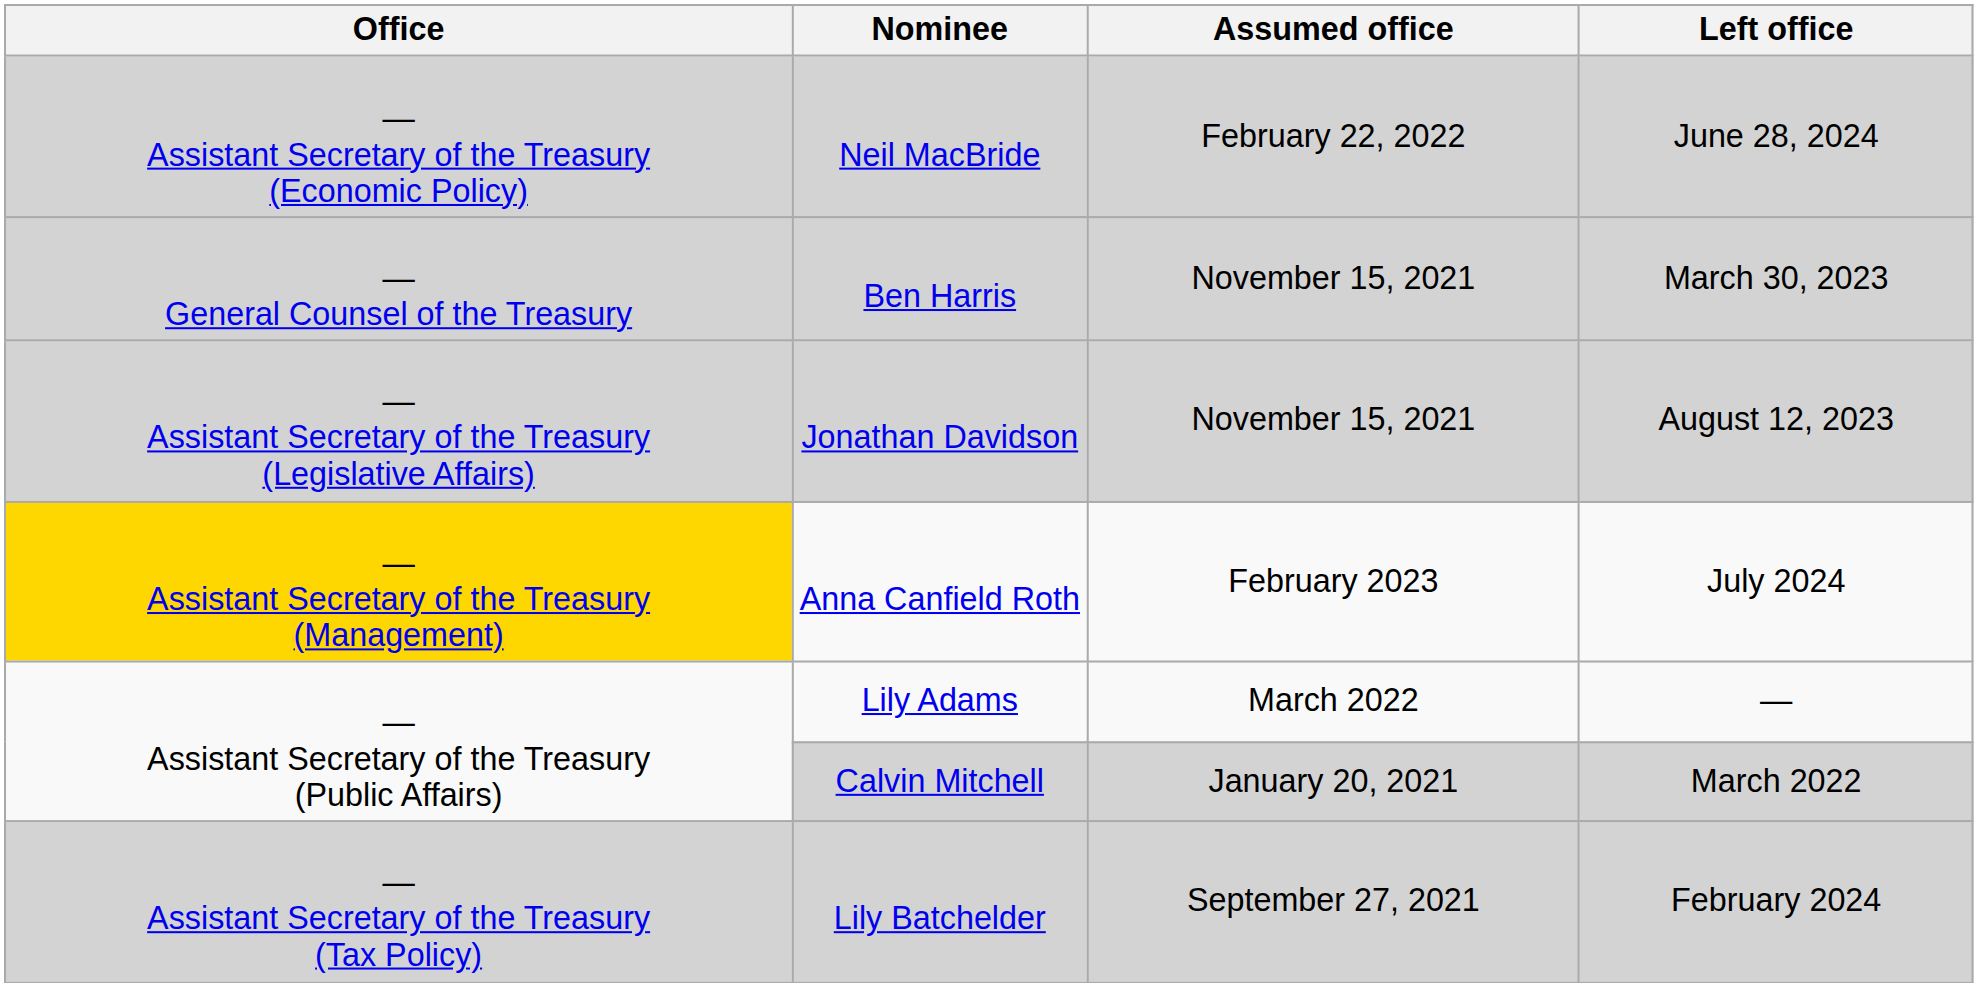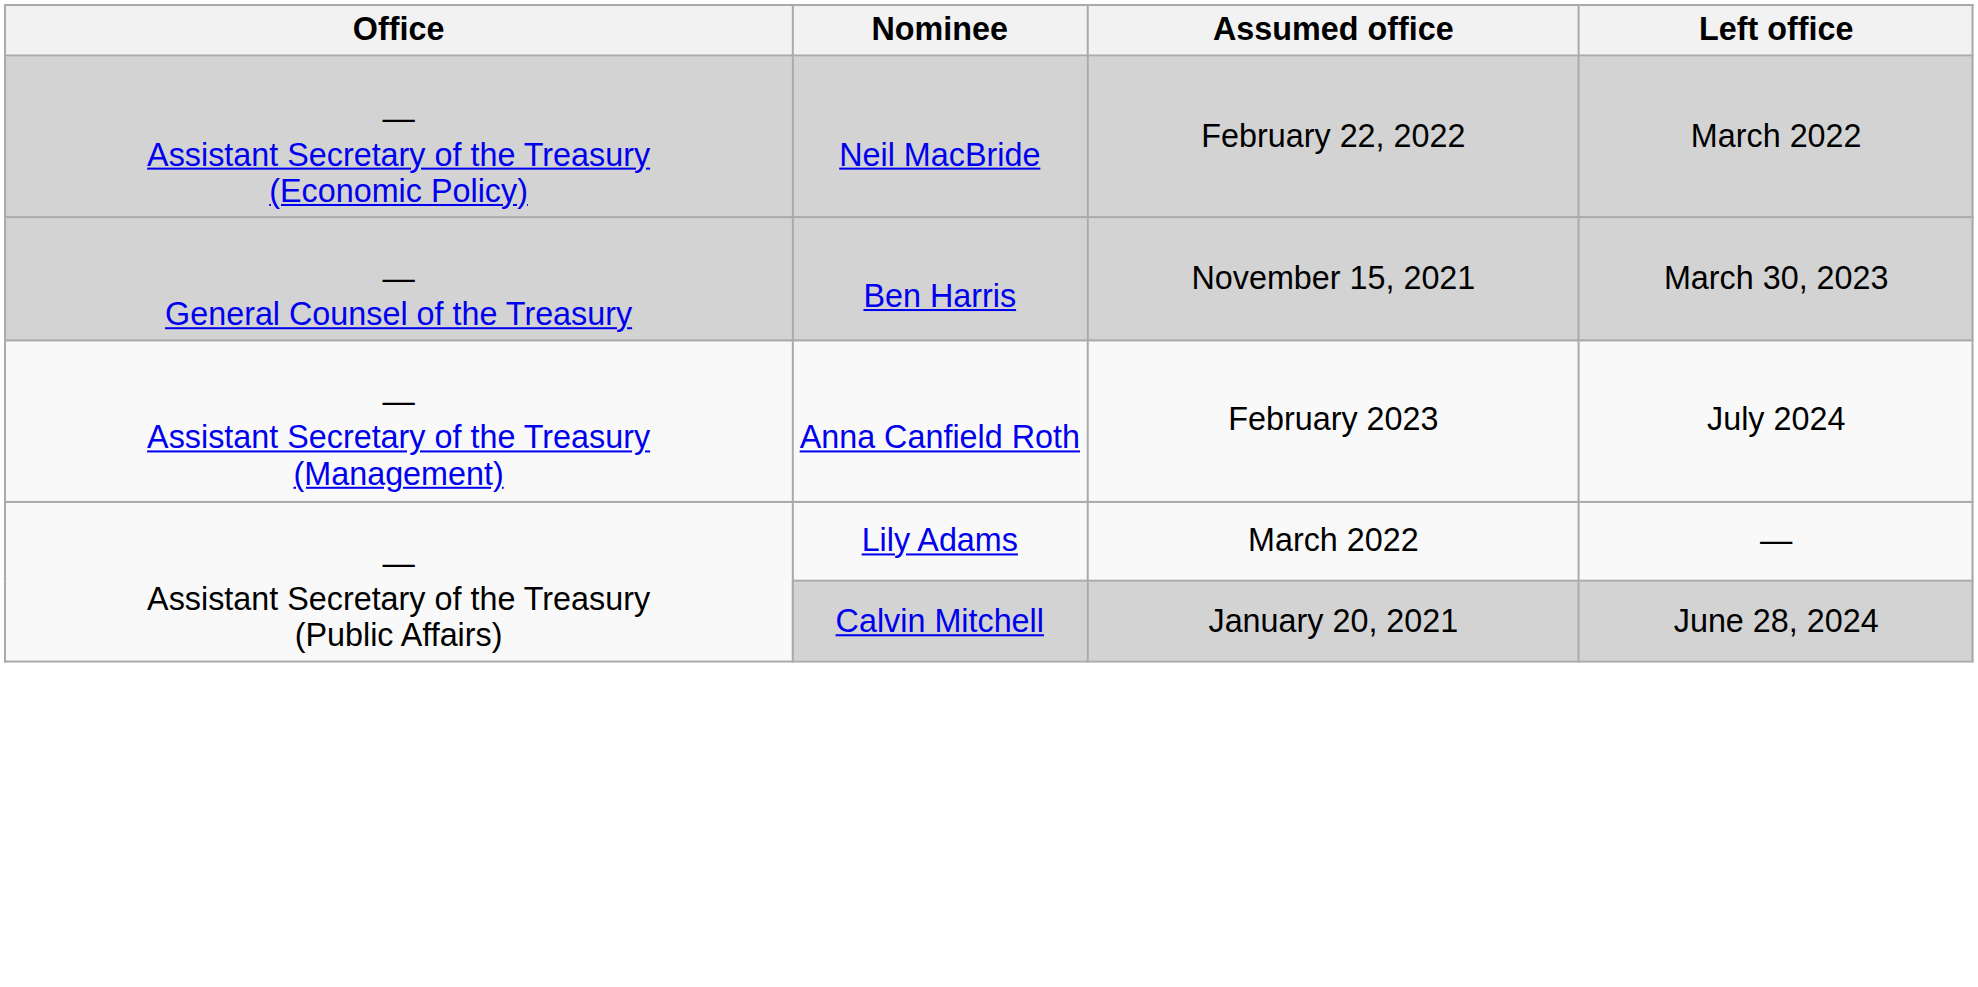Neil MacBride | Left office: June 28, 2024 -> March 2022
- row: — Assistant Secretary of the Treasury (Legislative Affairs) | Jonathan Davidson | November 15, 2021 | August 12, 2023
Anna Canfield Roth | Office: gold background -> no background
Calvin Mitchell | Left office: March 2022 -> June 28, 2024
- row: — Assistant Secretary of the Treasury (Tax Policy) | Lily Batchelder | September 27, 2021 | February 2024
